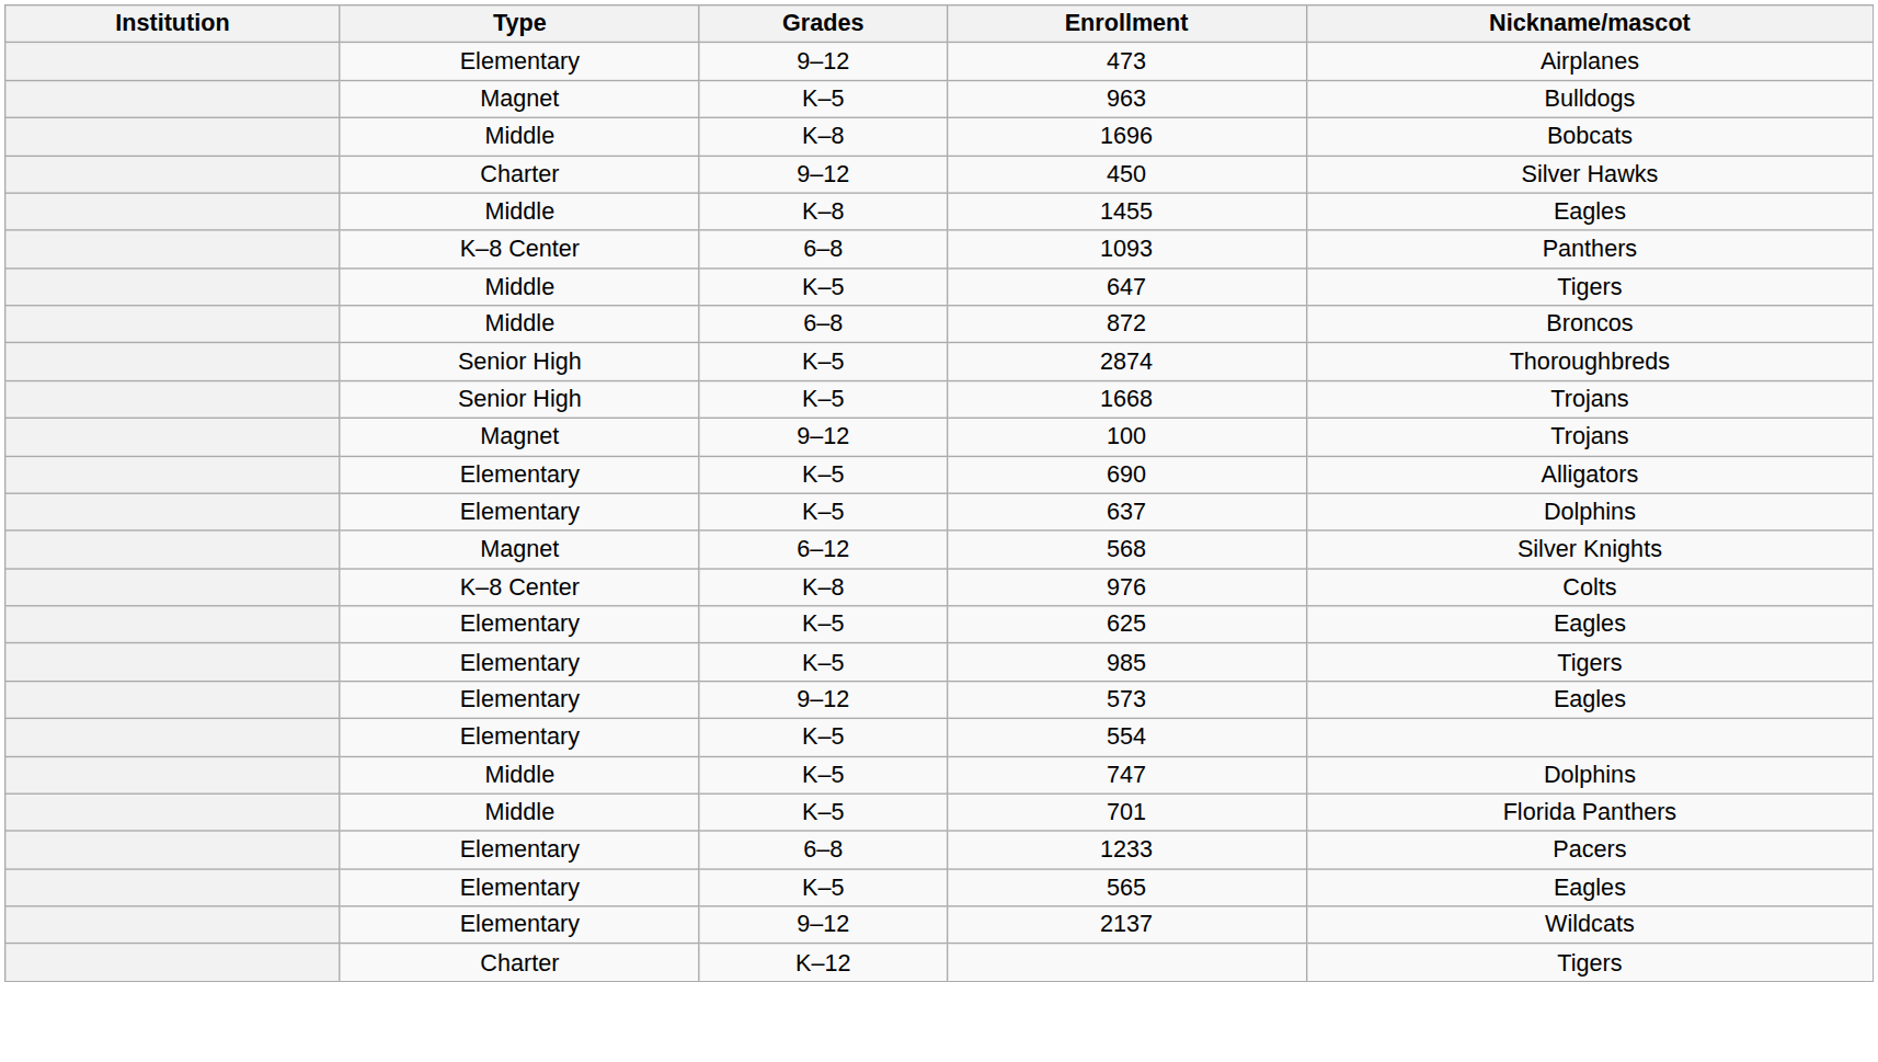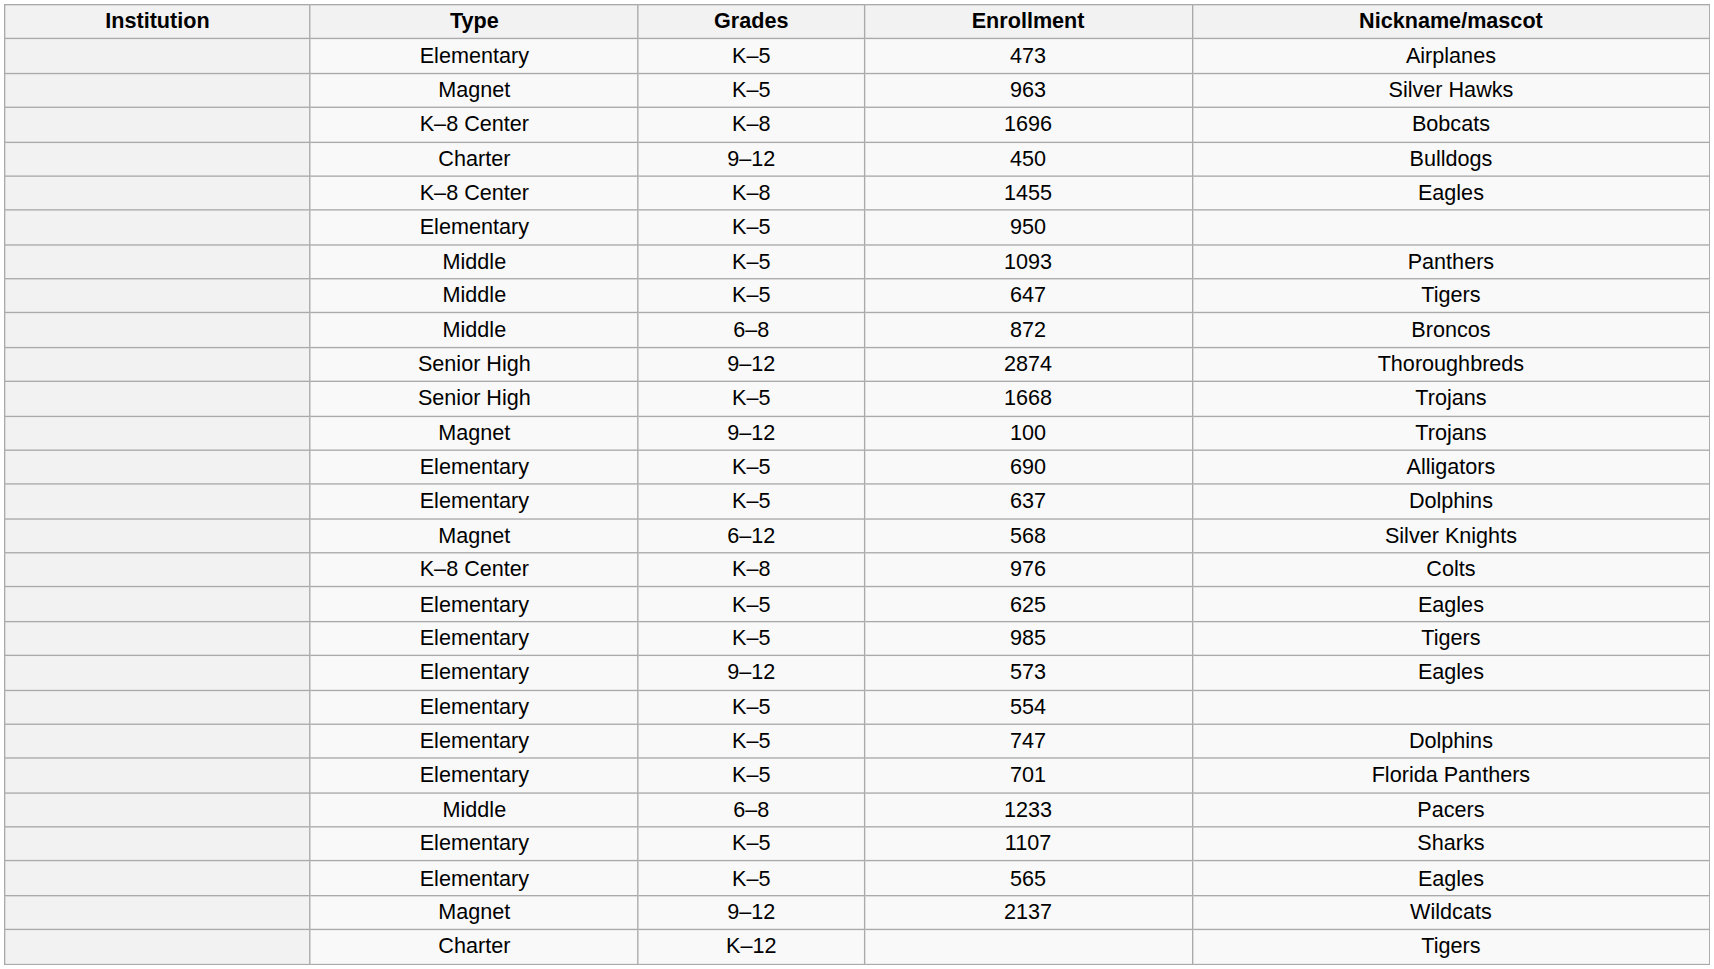473 | Grades: 9–12 -> K–5
963 | Nickname/mascot: Bulldogs -> Silver Hawks
1696 | Type: Middle -> K–8 Center
450 | Nickname/mascot: Silver Hawks -> Bulldogs
1455 | Type: Middle -> K–8 Center
+ row: Elementary | K–5 | 950
1093 | Type: K–8 Center -> Middle
1093 | Grades: 6–8 -> K–5
2874 | Grades: K–5 -> 9–12
747 | Type: Middle -> Elementary
701 | Type: Middle -> Elementary
1233 | Type: Elementary -> Middle
+ row: Elementary | K–5 | 1107 | Sharks
2137 | Type: Elementary -> Magnet
